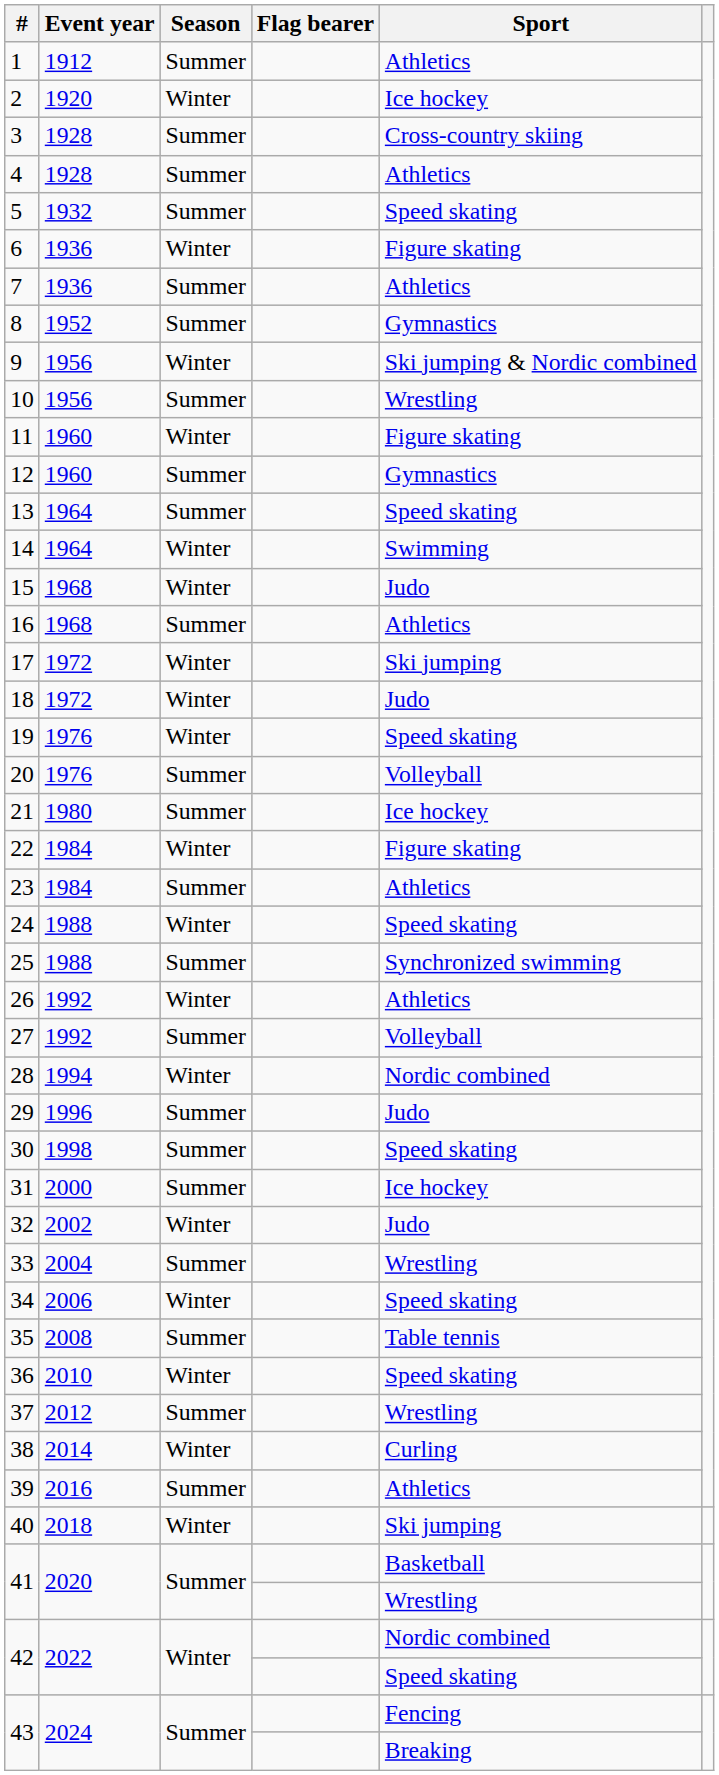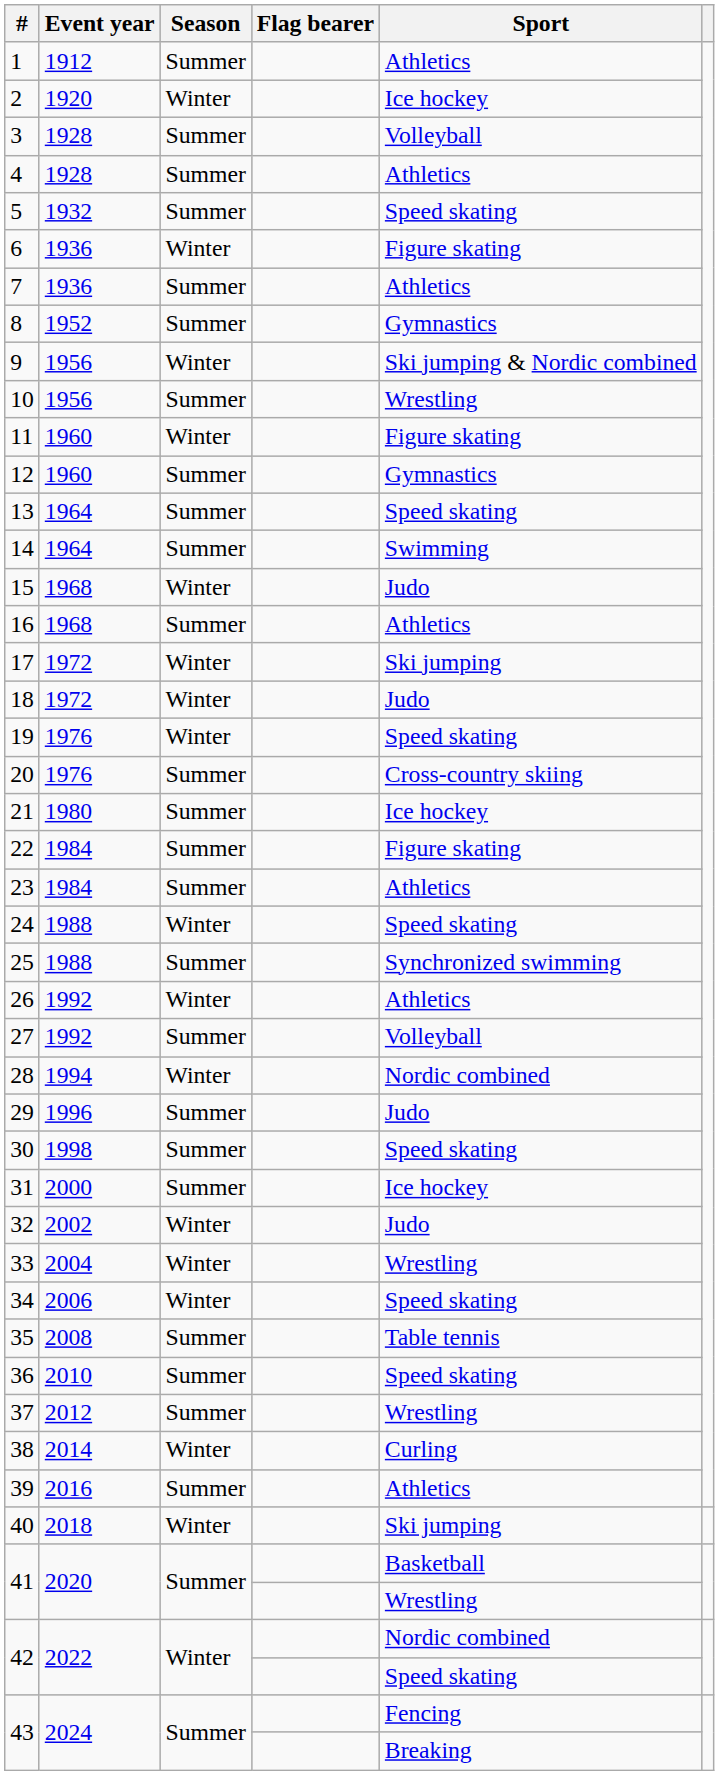3 | Sport: Cross-country skiing -> Volleyball
14 | Season: Winter -> Summer
20 | Sport: Volleyball -> Cross-country skiing
22 | Season: Winter -> Summer
33 | Season: Summer -> Winter
36 | Season: Winter -> Summer
